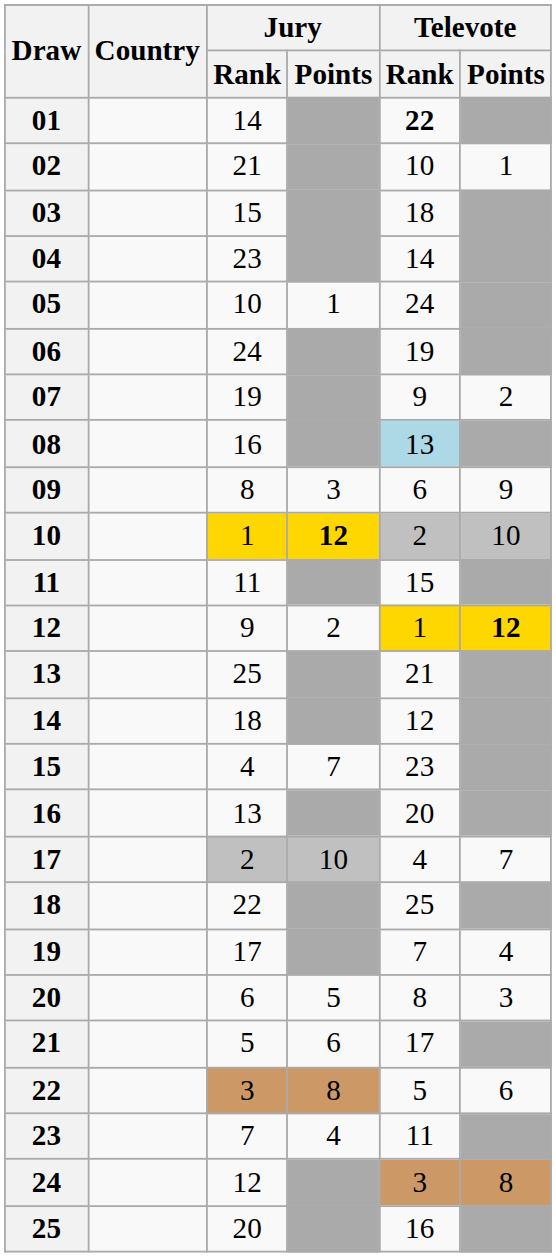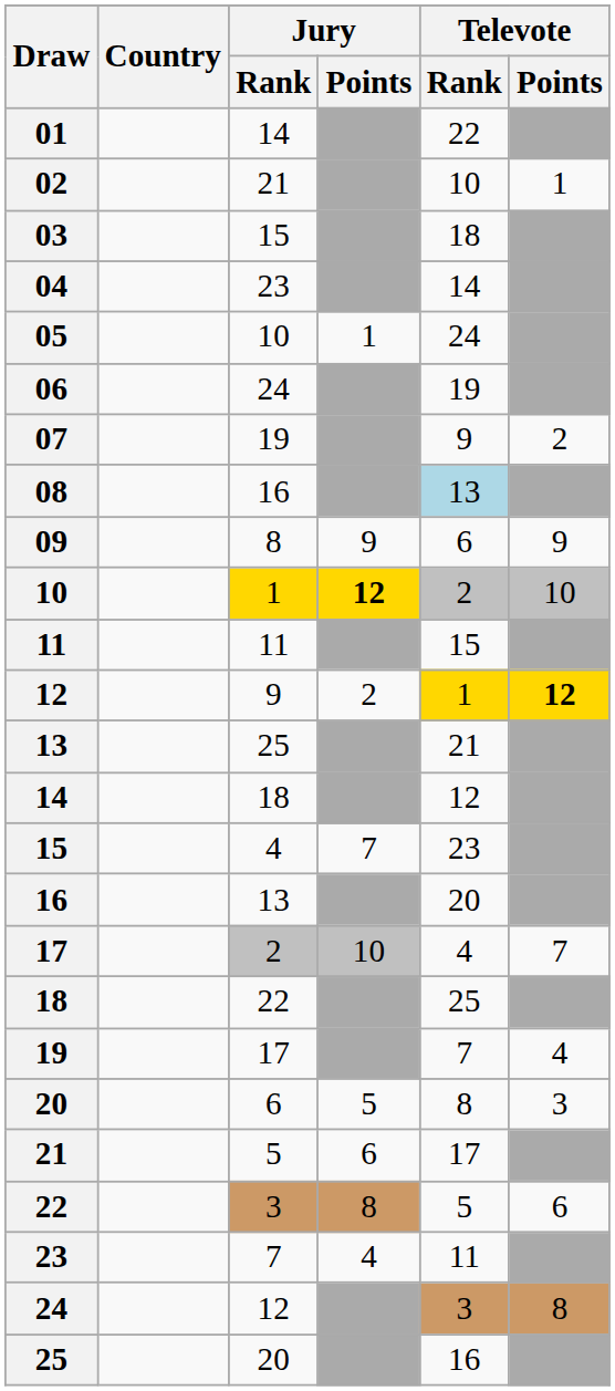01 | Televote / Rank: bold -> normal
09 | Jury / Points: 3 -> 9
